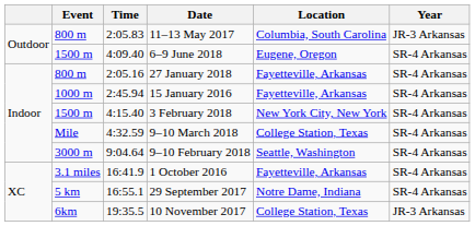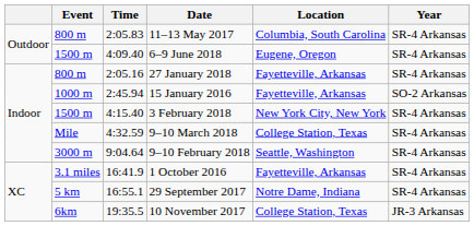11–13 May 2017 | Year: JR-3 Arkansas -> SR-4 Arkansas
15 January 2016 | Year: SR-4 Arkansas -> SO-2 Arkansas
